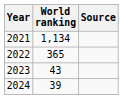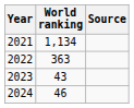2022 | World ranking: 365 -> 363
2024 | World ranking: 39 -> 46
